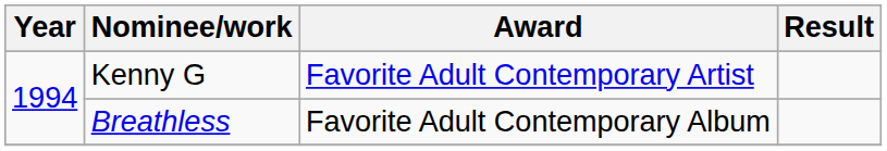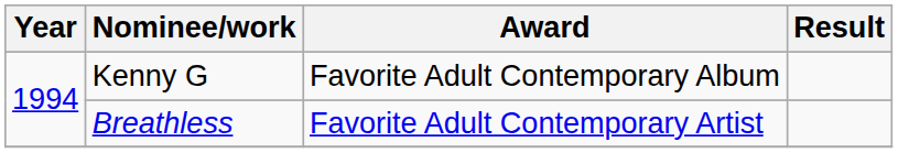Kenny G | Award: Favorite Adult Contemporary Artist -> Favorite Adult Contemporary Album
Breathless | Award: Favorite Adult Contemporary Album -> Favorite Adult Contemporary Artist
